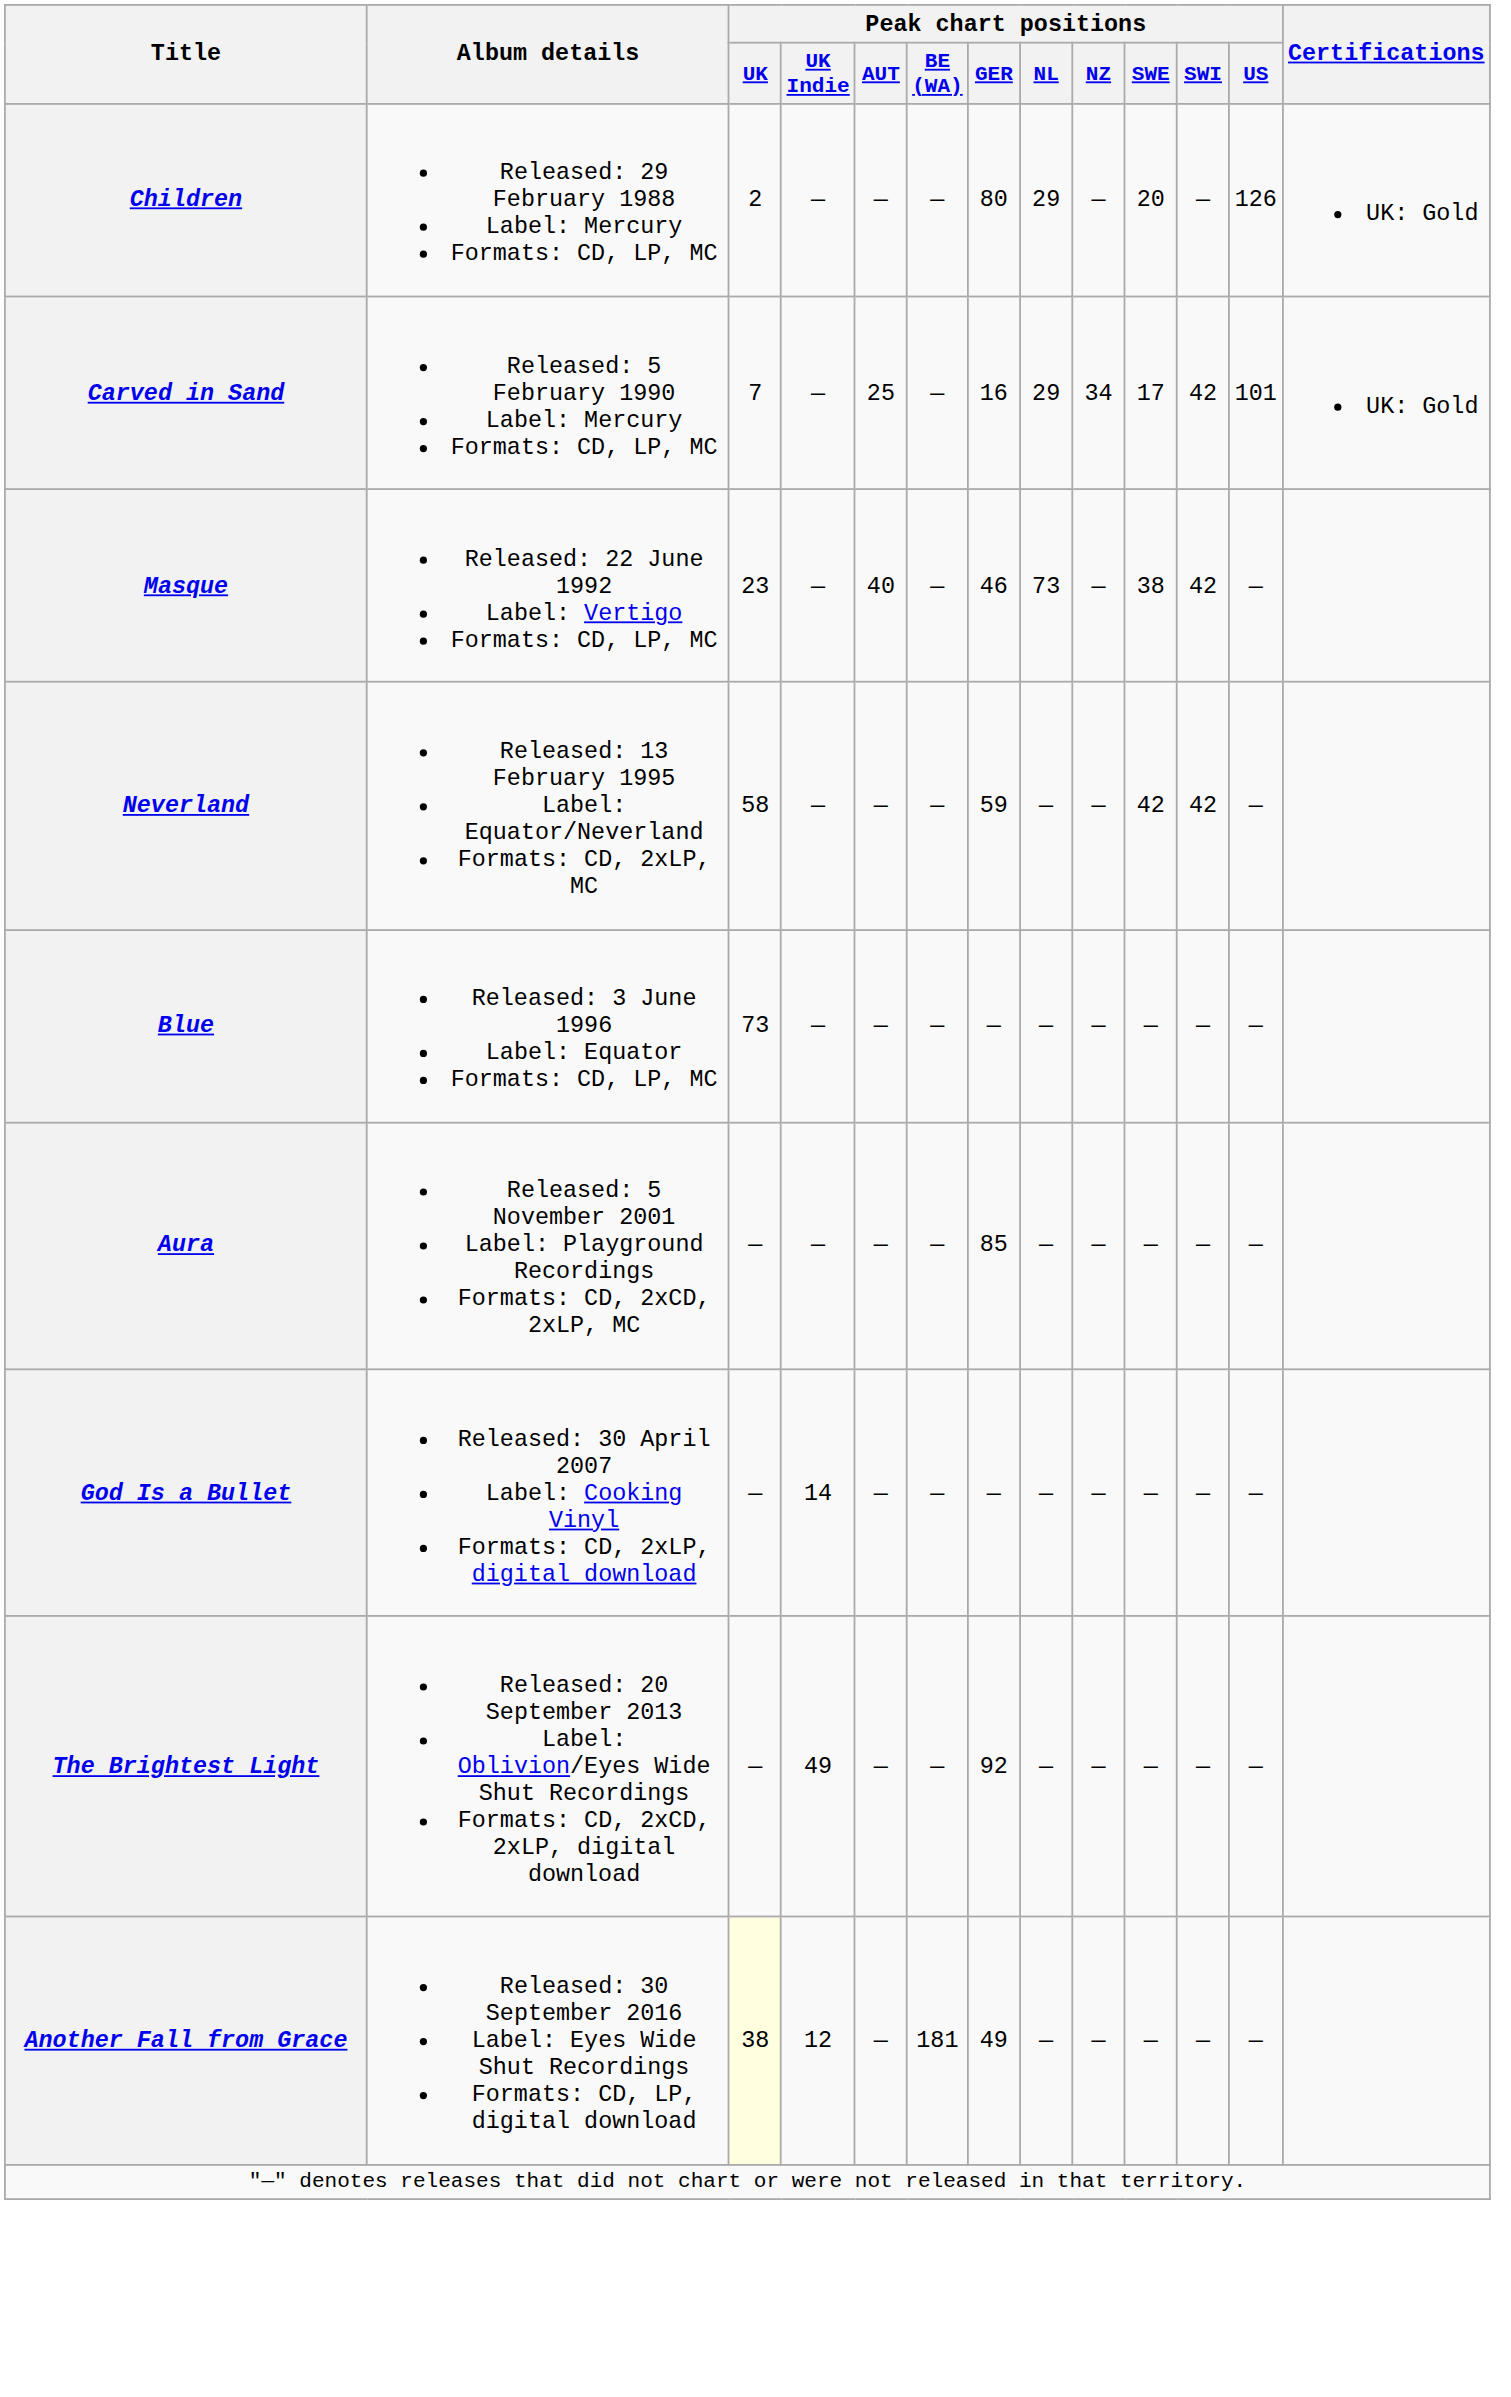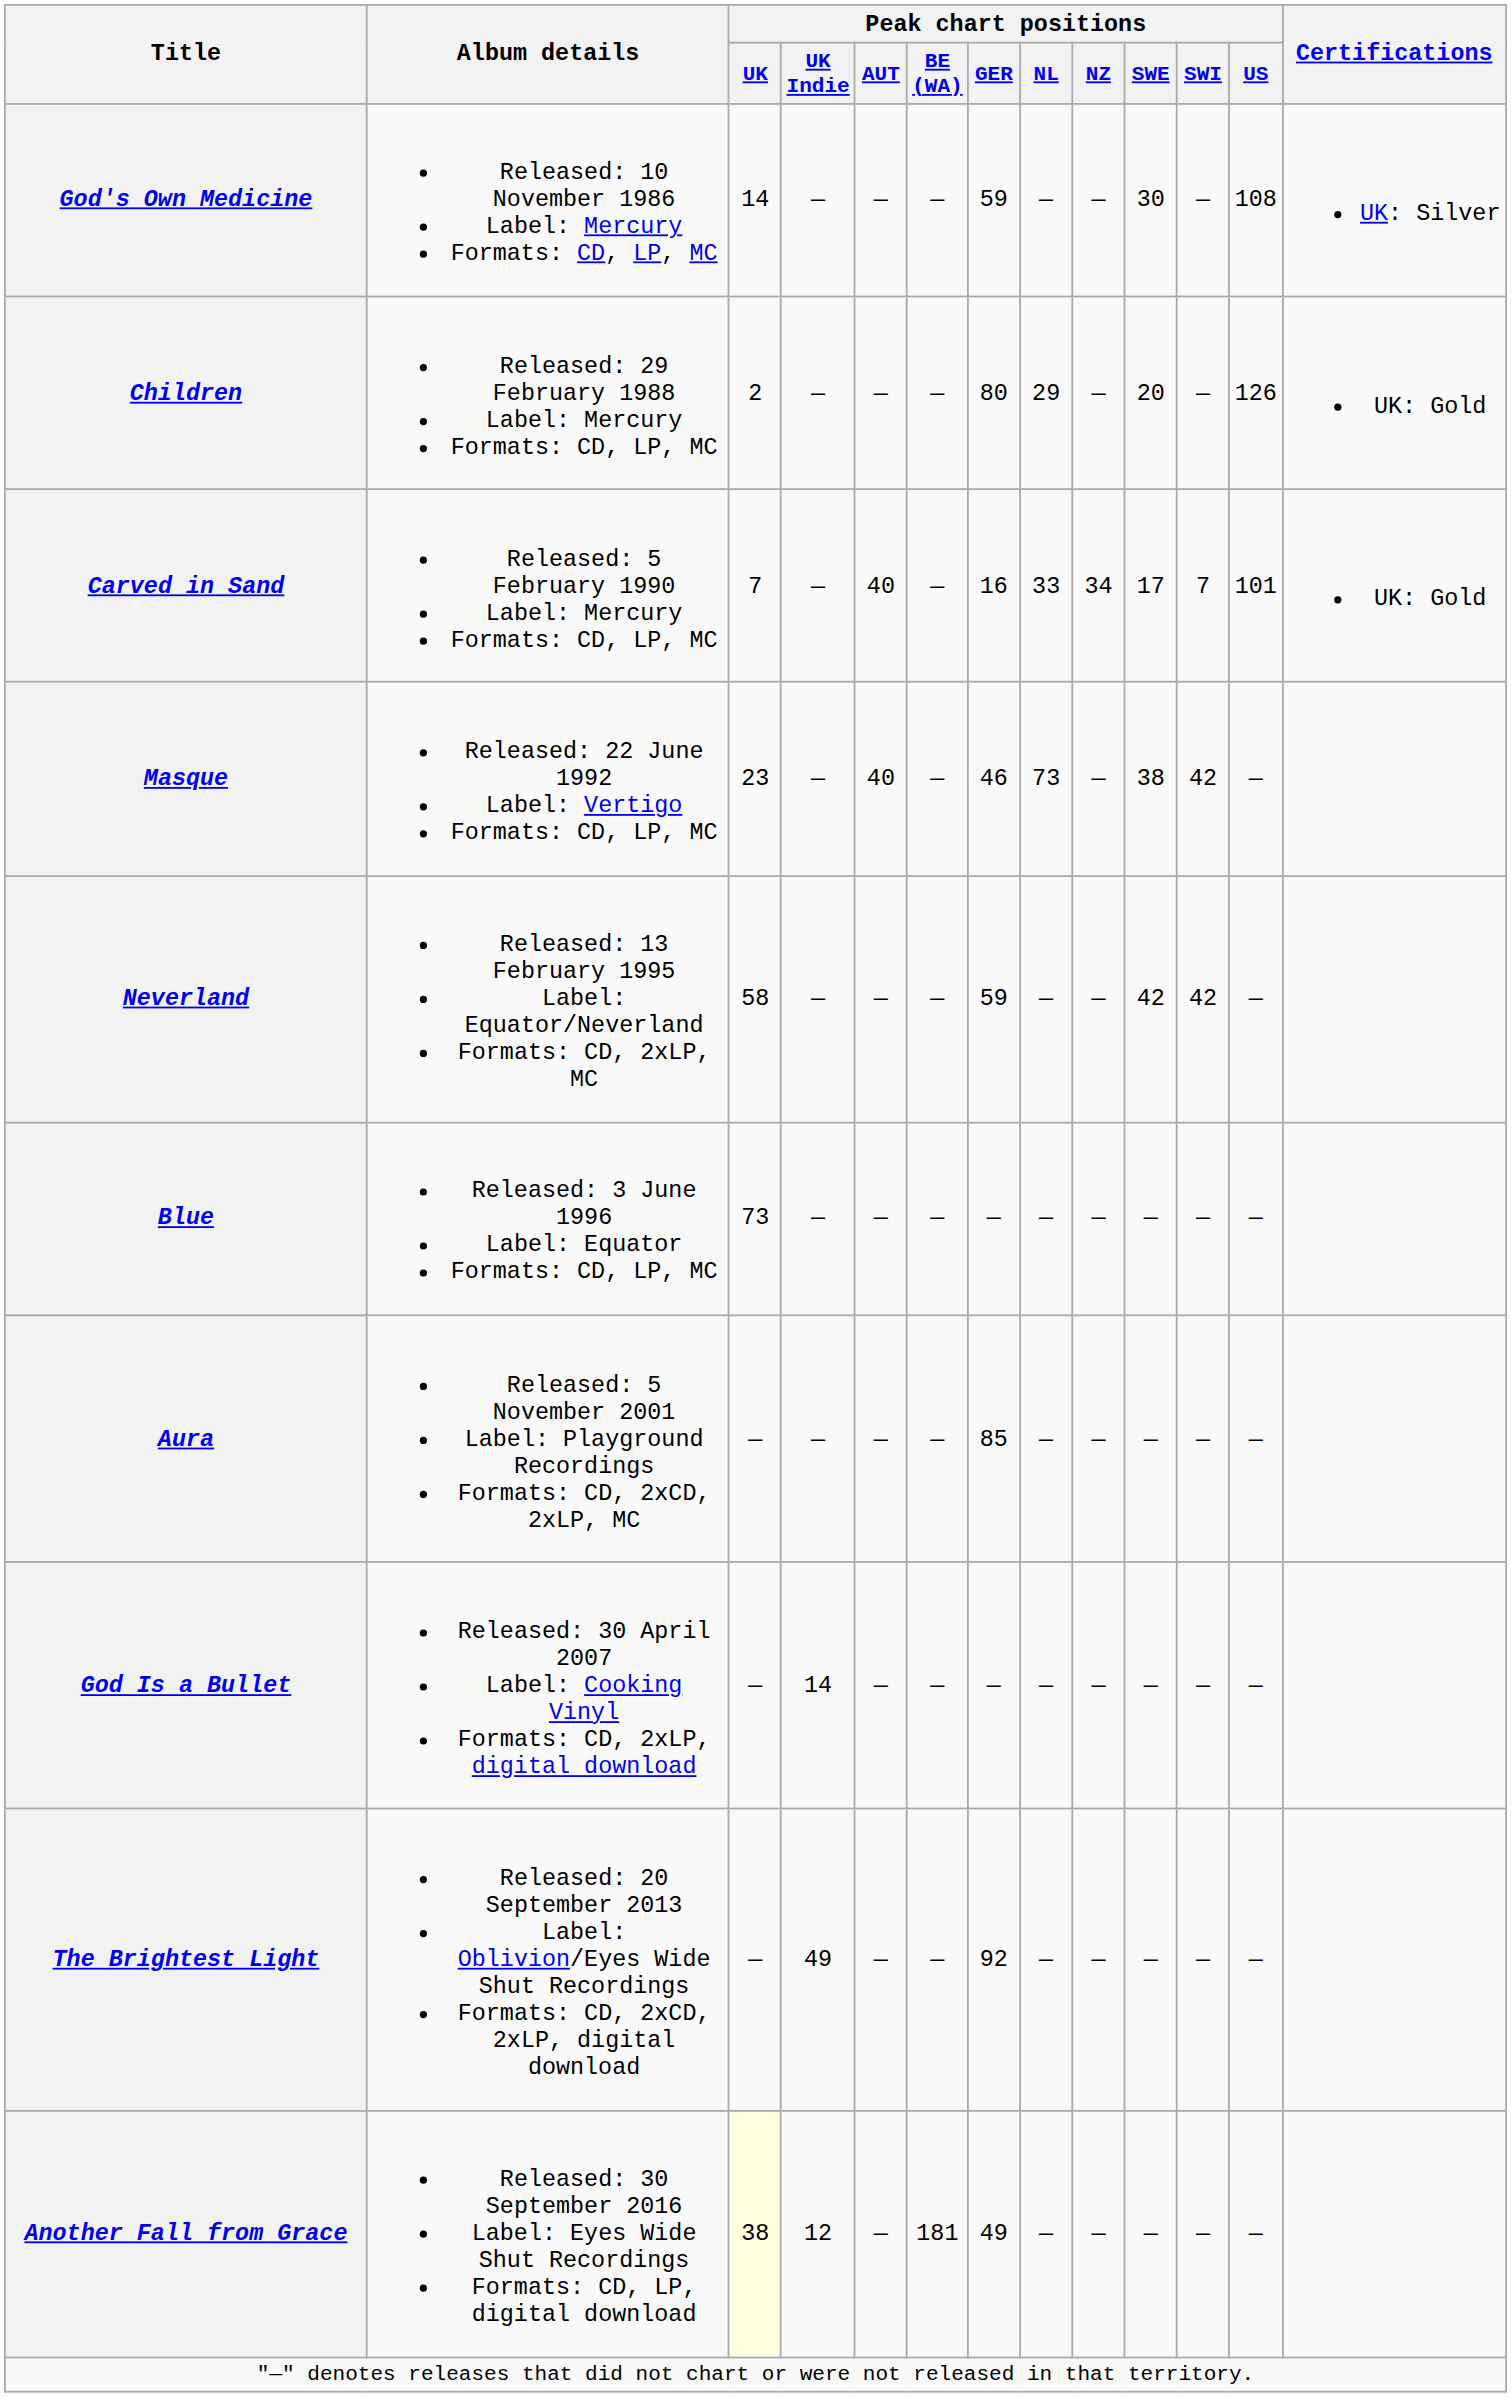+ row: God's Own Medicine | Released: 10 November 1986 Label: Mercury Formats: CD, LP, MC | 14 | — | — | — | 59 | — | — | 30 | — | 108 | UK: Silver
Carved in Sand | Peak chart positions / AUT: 25 -> 40
Carved in Sand | Peak chart positions / NL: 29 -> 33
Carved in Sand | Peak chart positions / SWI: 42 -> 7
